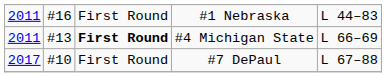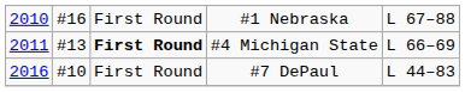#1 Nebraska | column 1: 2011 -> 2010
#1 Nebraska | column 5: L 44–83 -> L 67–88
#7 DePaul | column 1: 2017 -> 2016
#7 DePaul | column 5: L 67–88 -> L 44–83
